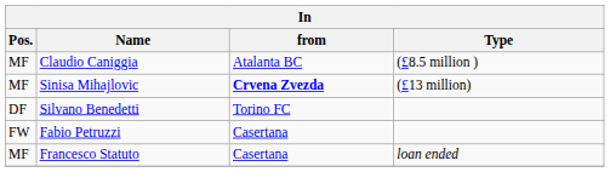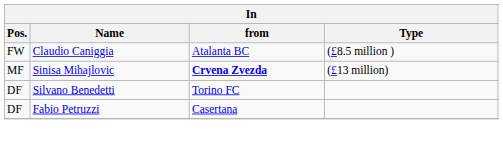Claudio Caniggia | Pos.: MF -> FW
Fabio Petruzzi | Pos.: FW -> DF
- row: MF | Francesco Statuto | Casertana | loan ended
